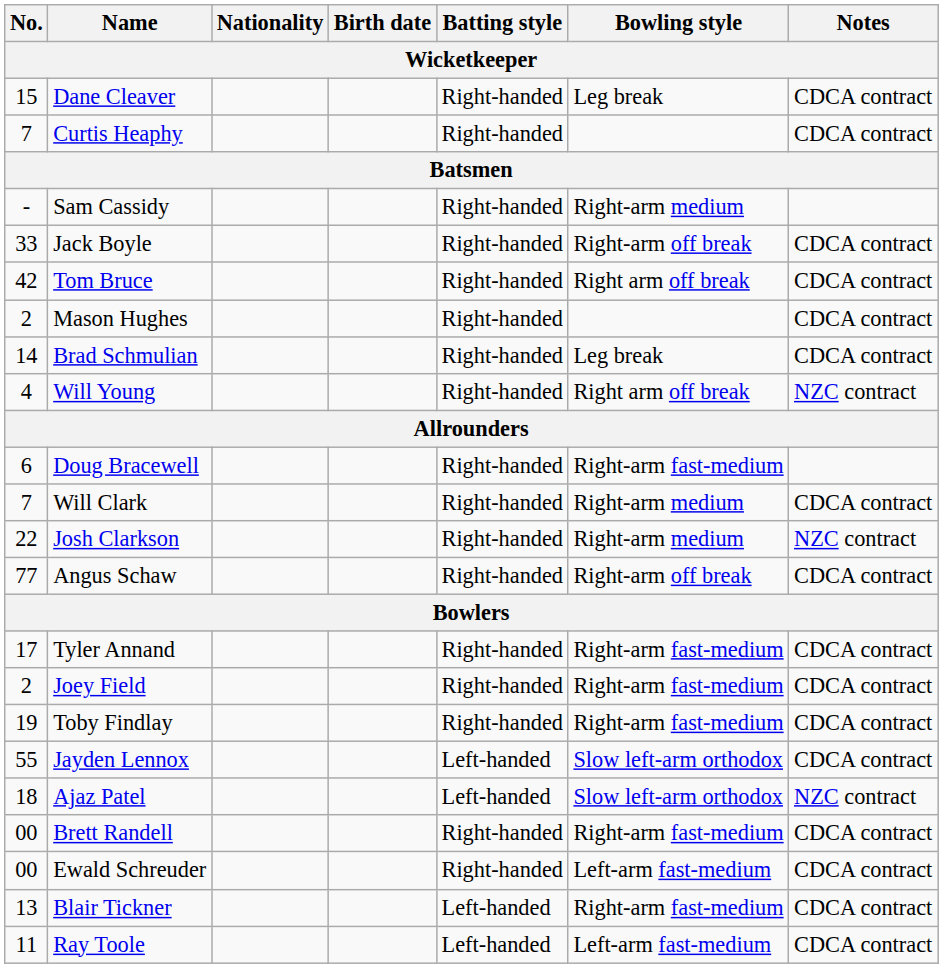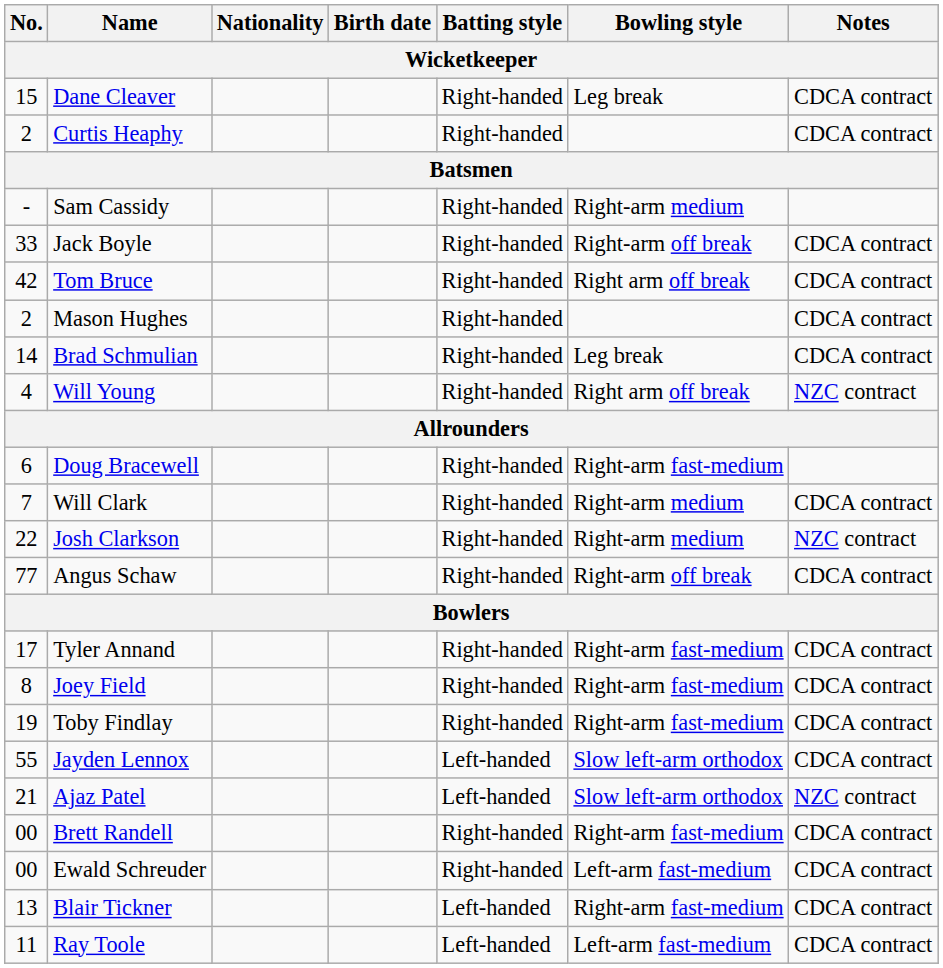Curtis Heaphy | No.: 7 -> 2
Joey Field | No.: 2 -> 8
Ajaz Patel | No.: 18 -> 21
